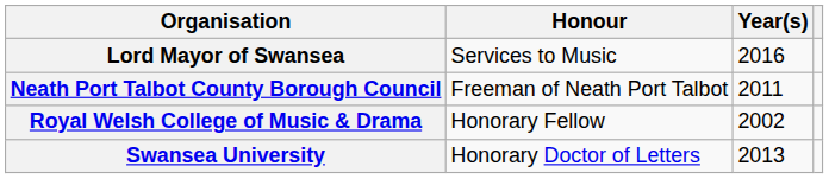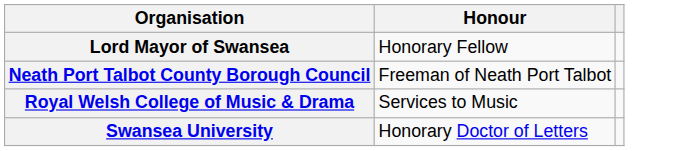- column: Year(s) | 2016 | 2011 | 2002 | 2013
Lord Mayor of Swansea | Honour: Services to Music -> Honorary Fellow
Royal Welsh College of Music & Drama | Honour: Honorary Fellow -> Services to Music
